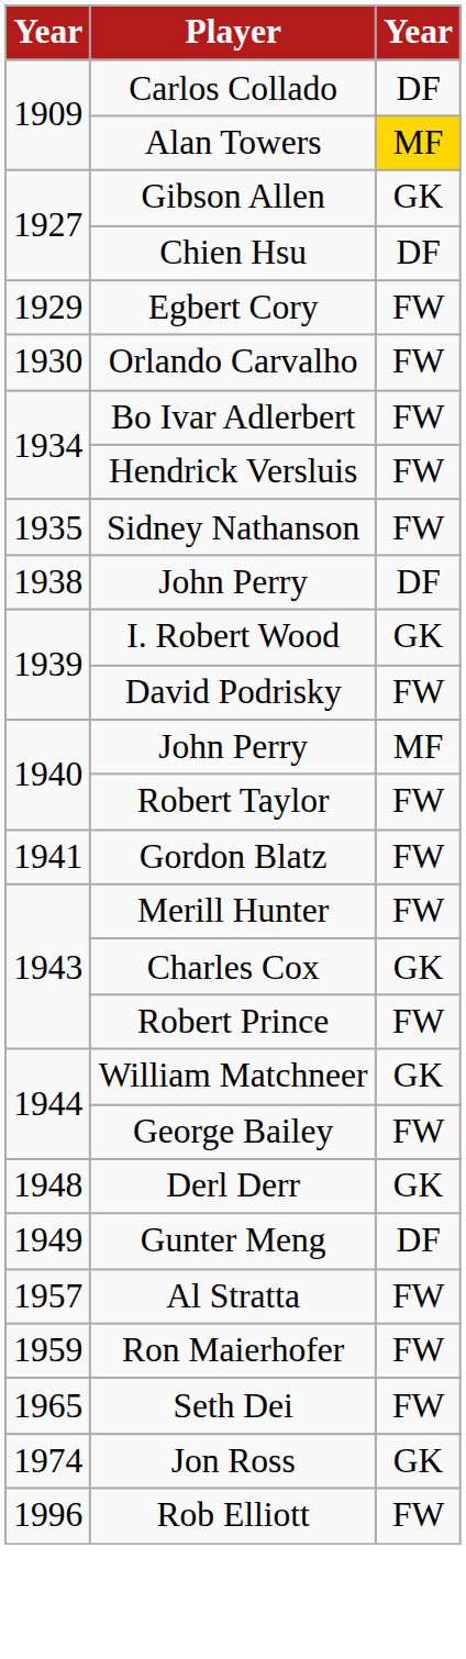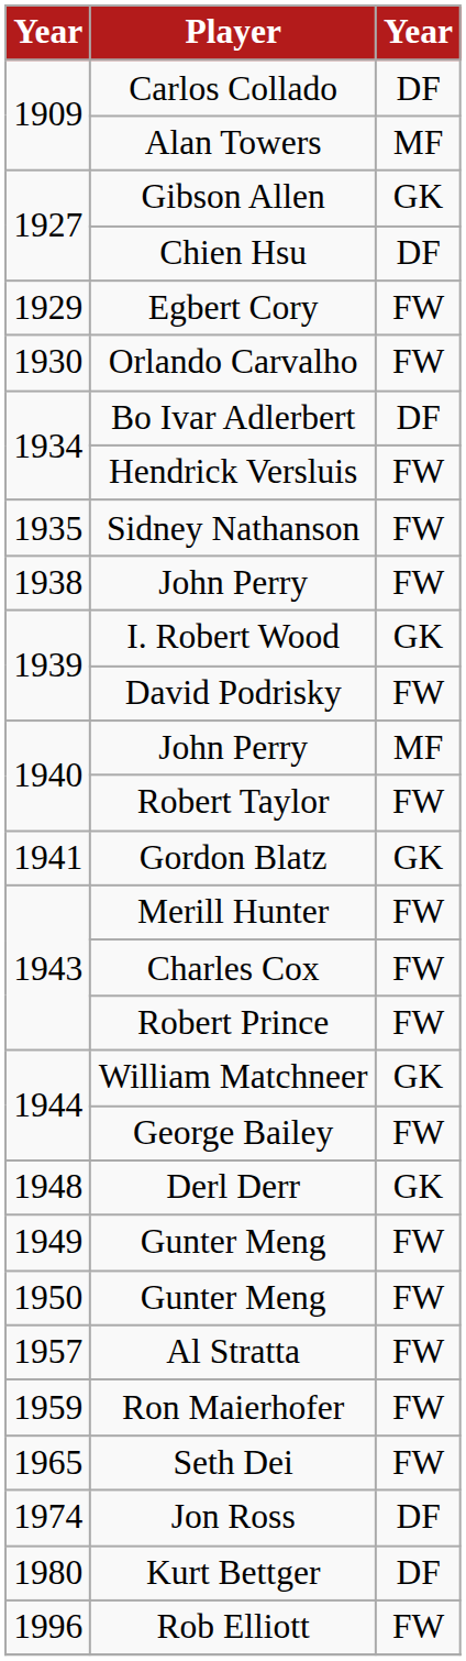Alan Towers | column 3: gold background -> no background
Bo Ivar Adlerbert | column 3: FW -> DF
1938 / John Perry | column 3: DF -> FW
Gordon Blatz | column 3: FW -> GK
Charles Cox | column 3: GK -> FW
1949 / Gunter Meng | column 3: DF -> FW
+ row: 1950 | Gunter Meng | FW
Jon Ross | column 3: GK -> DF
+ row: 1980 | Kurt Bettger | DF
